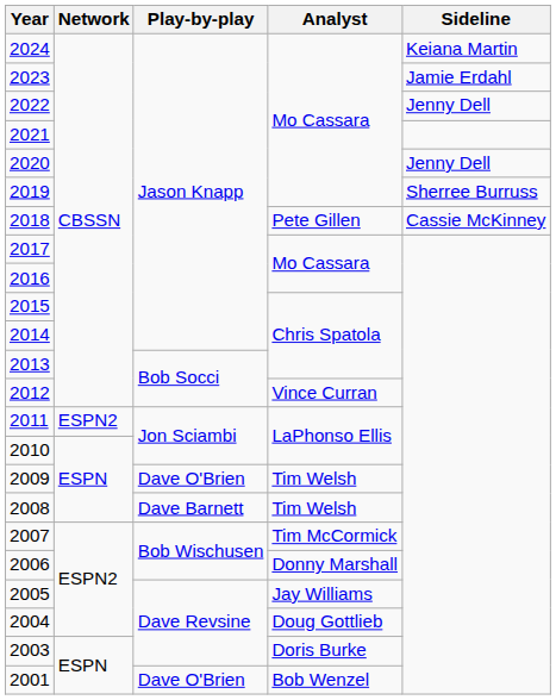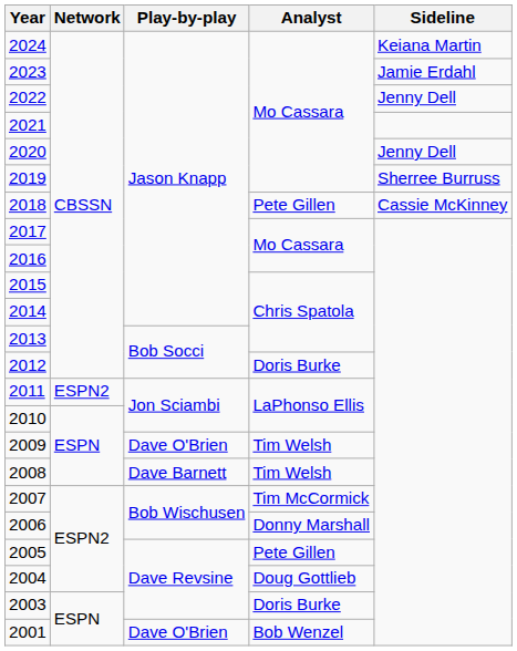2012 | Analyst: Vince Curran -> Doris Burke
2005 | Analyst: Jay Williams -> Pete Gillen
